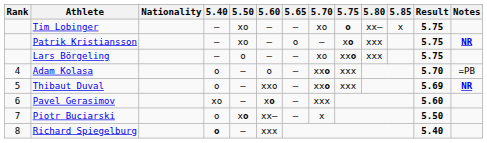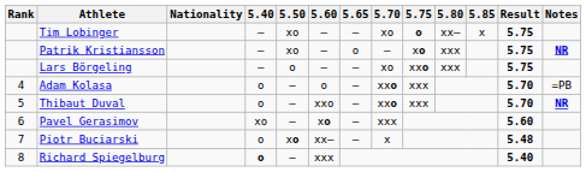Thibaut Duval | Result: 5.69 -> 5.70
Piotr Buciarski | Result: 5.50 -> 5.48
